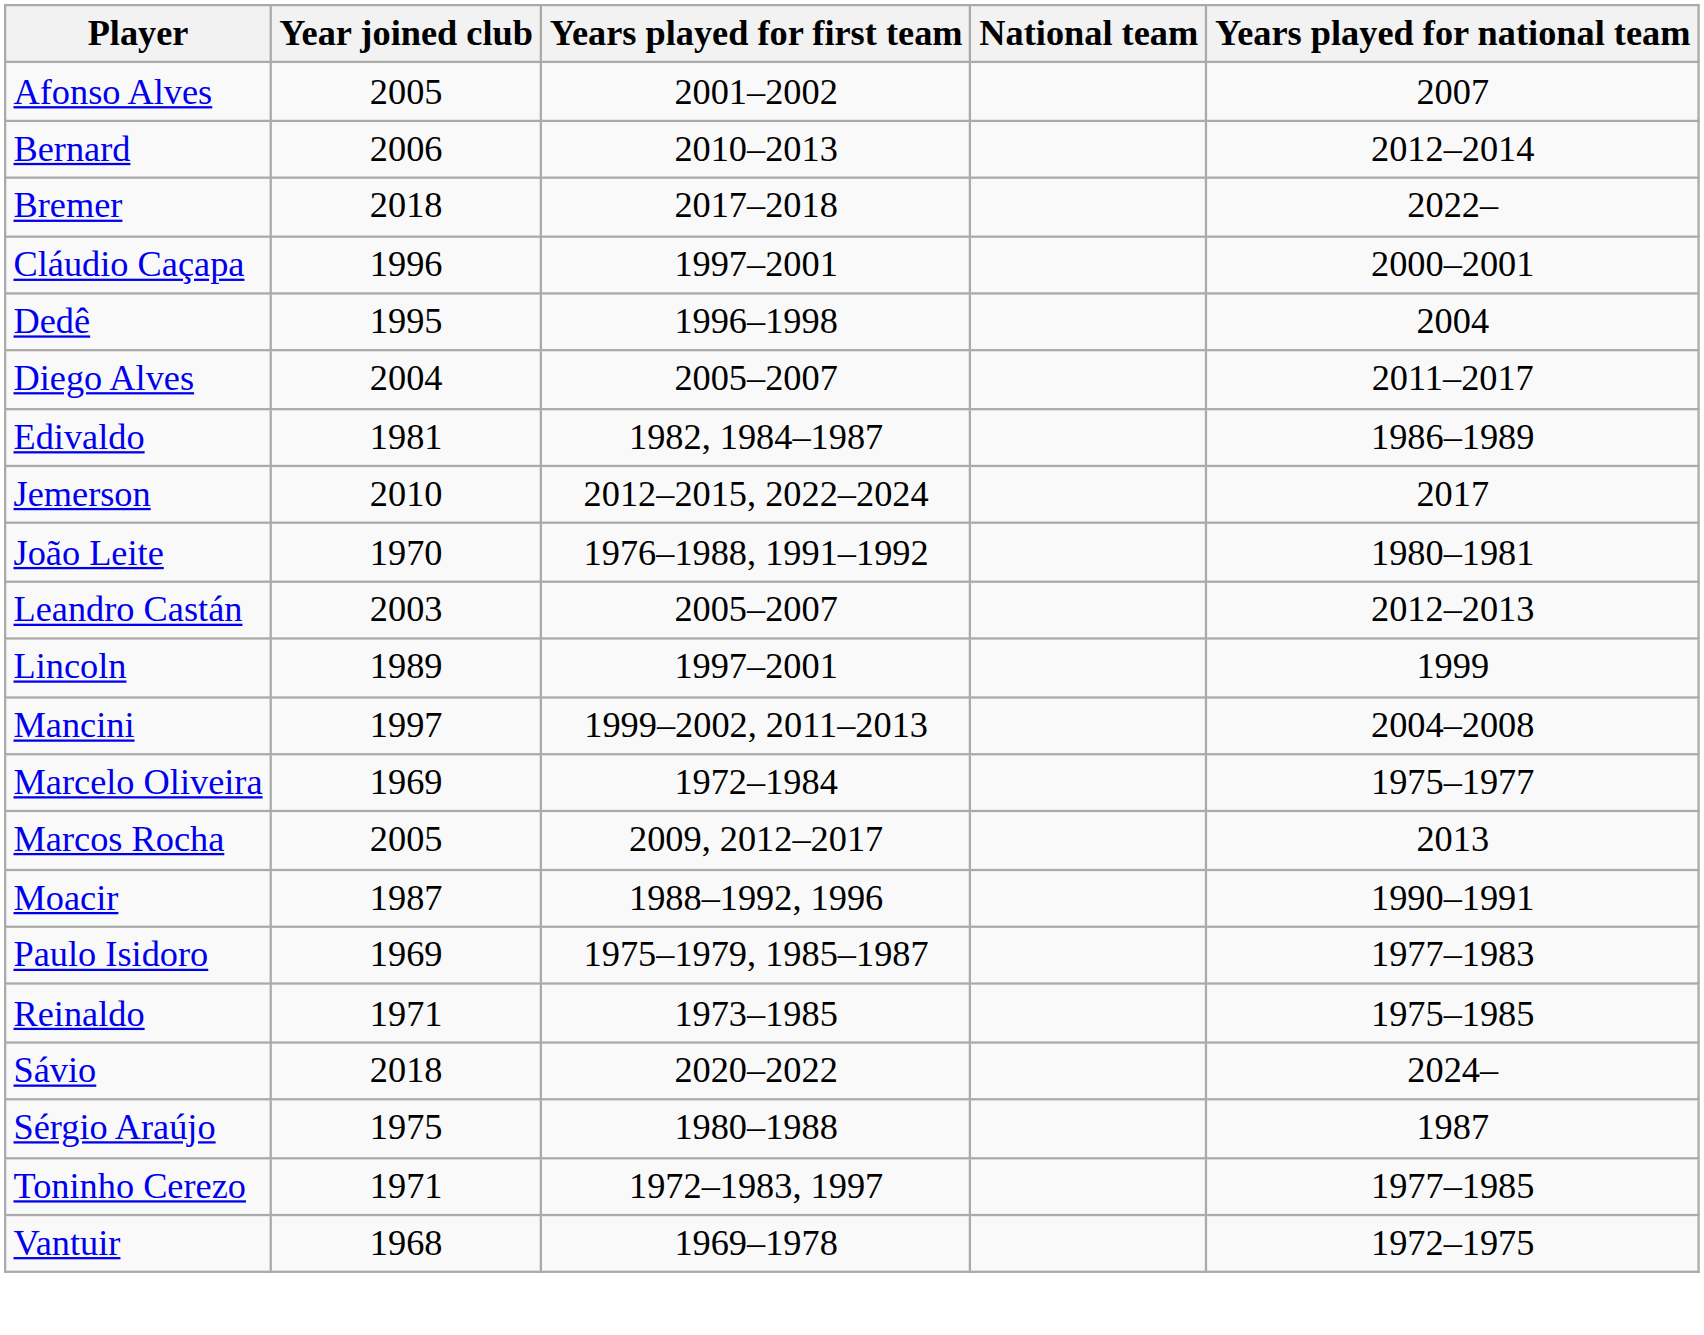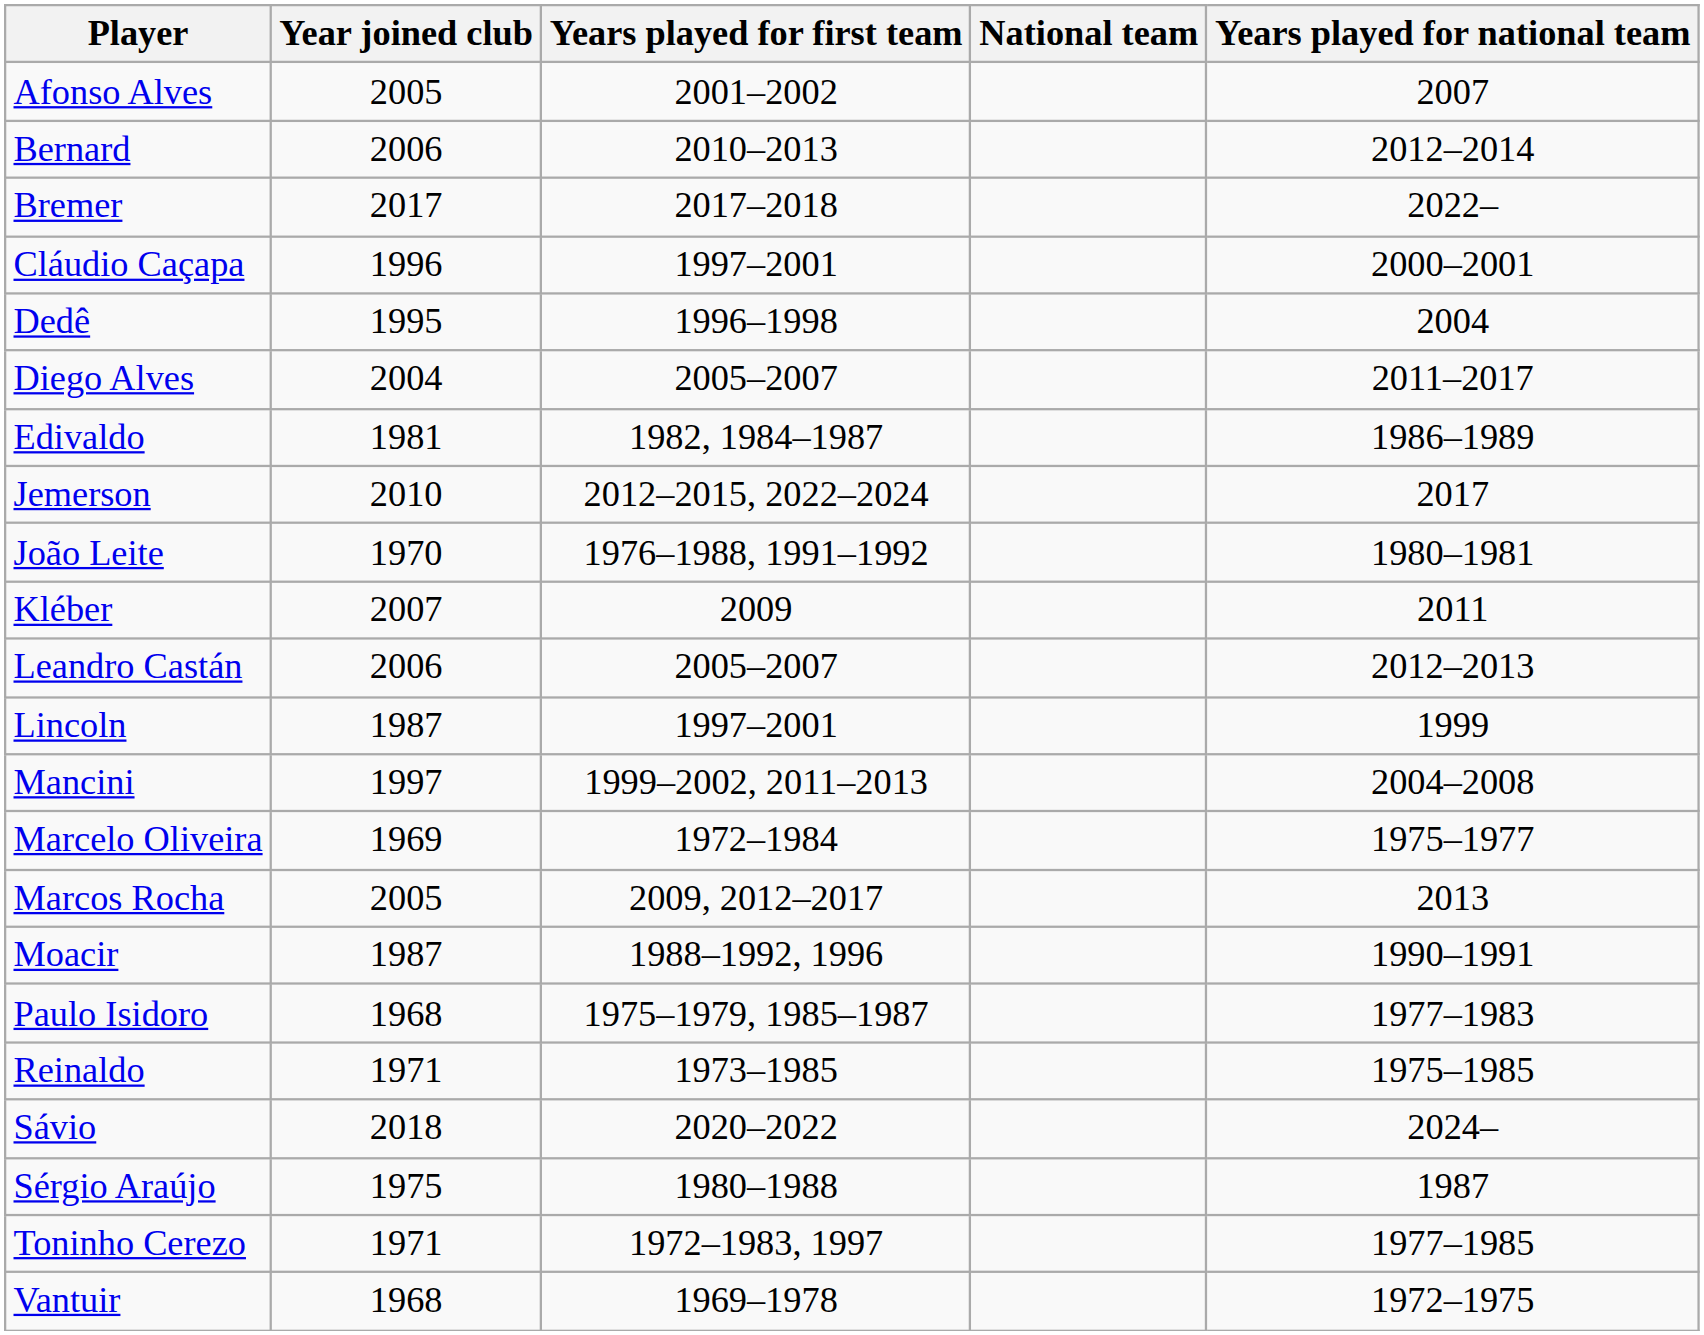Bremer | Year joined club: 2018 -> 2017
+ row: Kléber | 2007 | 2009 | 2011
Leandro Castán | Year joined club: 2003 -> 2006
Lincoln | Year joined club: 1989 -> 1987
Paulo Isidoro | Year joined club: 1969 -> 1968
